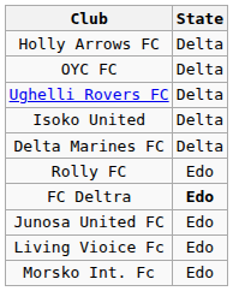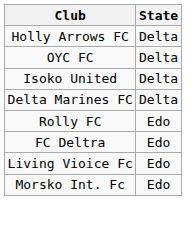- row: Ughelli Rovers FC | Delta
FC Deltra | State: bold -> normal
- row: Junosa United FC | Edo
